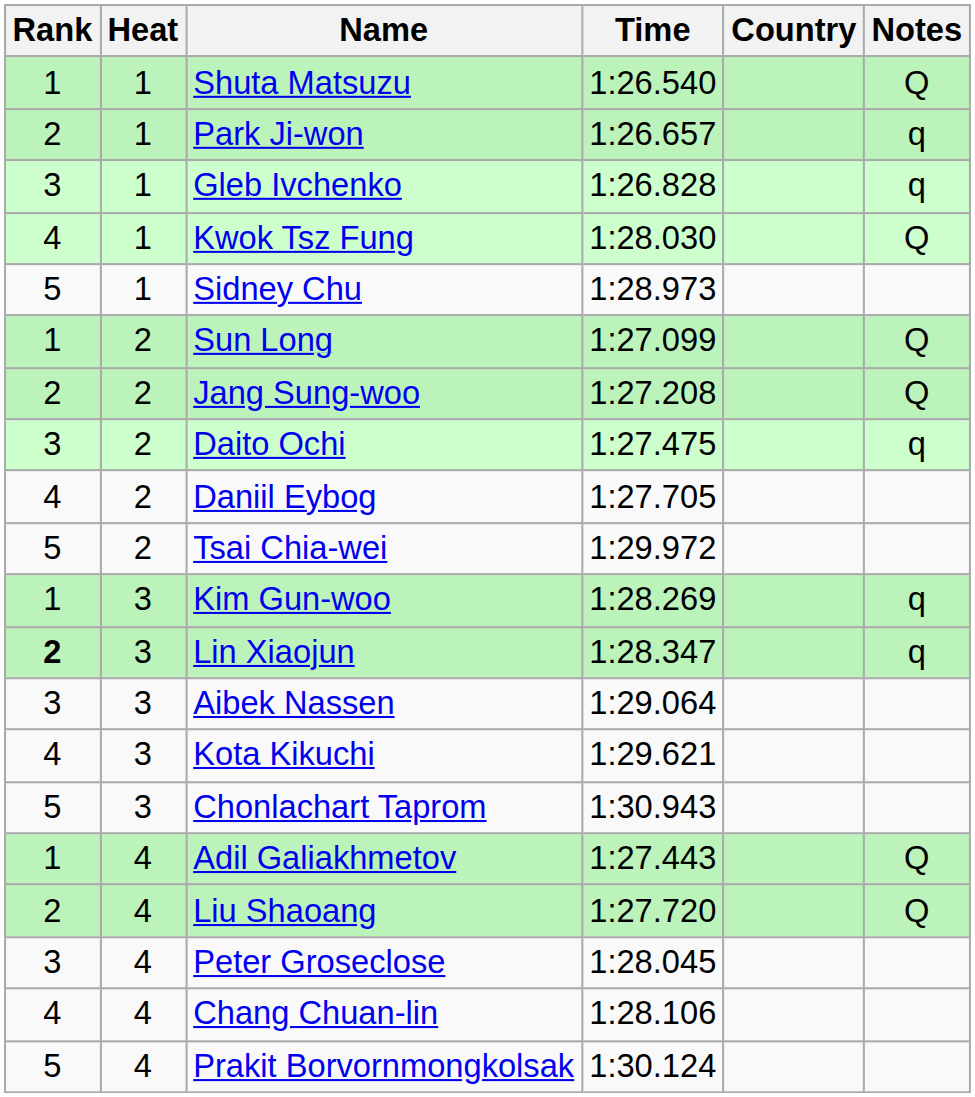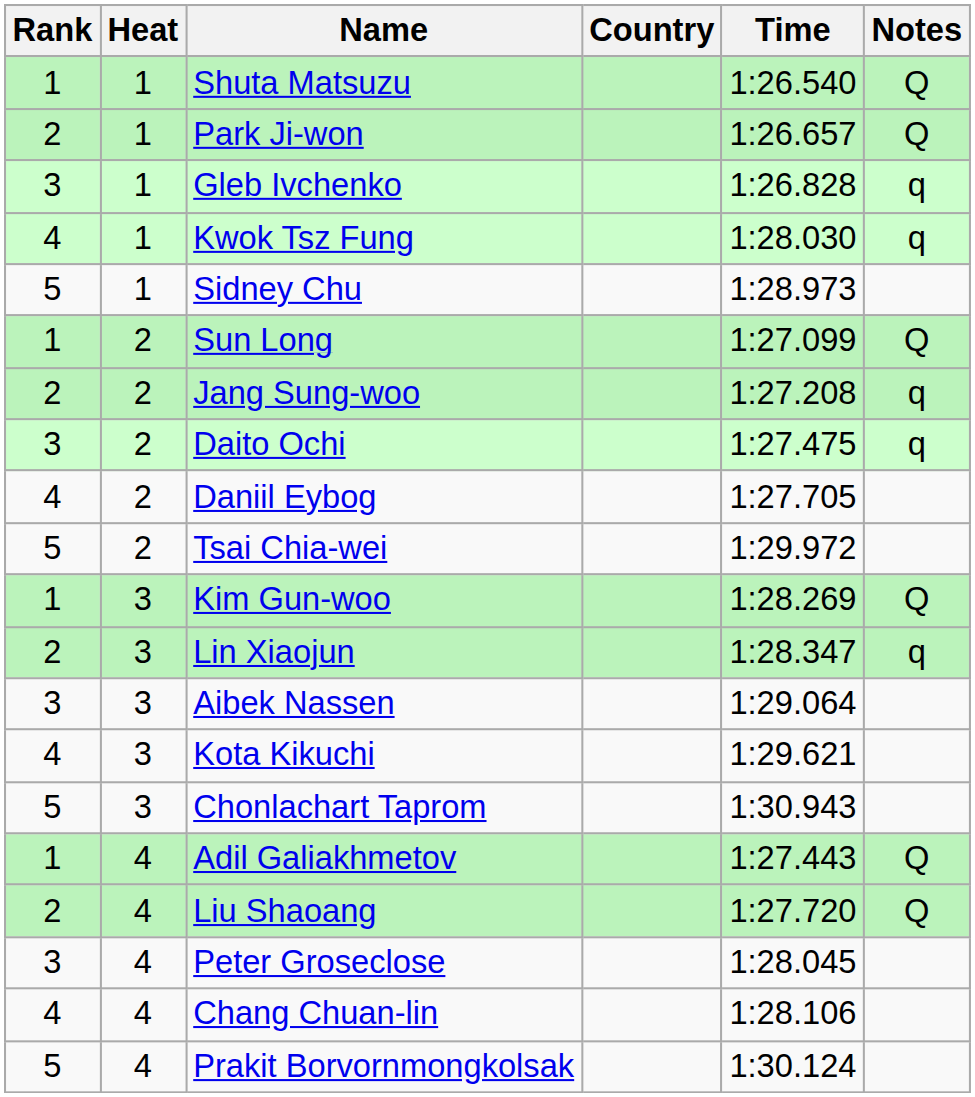columns swapped: Country <-> Time
Park Ji-won | Notes: q -> Q
Kwok Tsz Fung | Notes: Q -> q
Jang Sung-woo | Notes: Q -> q
Kim Gun-woo | Notes: q -> Q
Lin Xiaojun | Rank: bold -> normal
